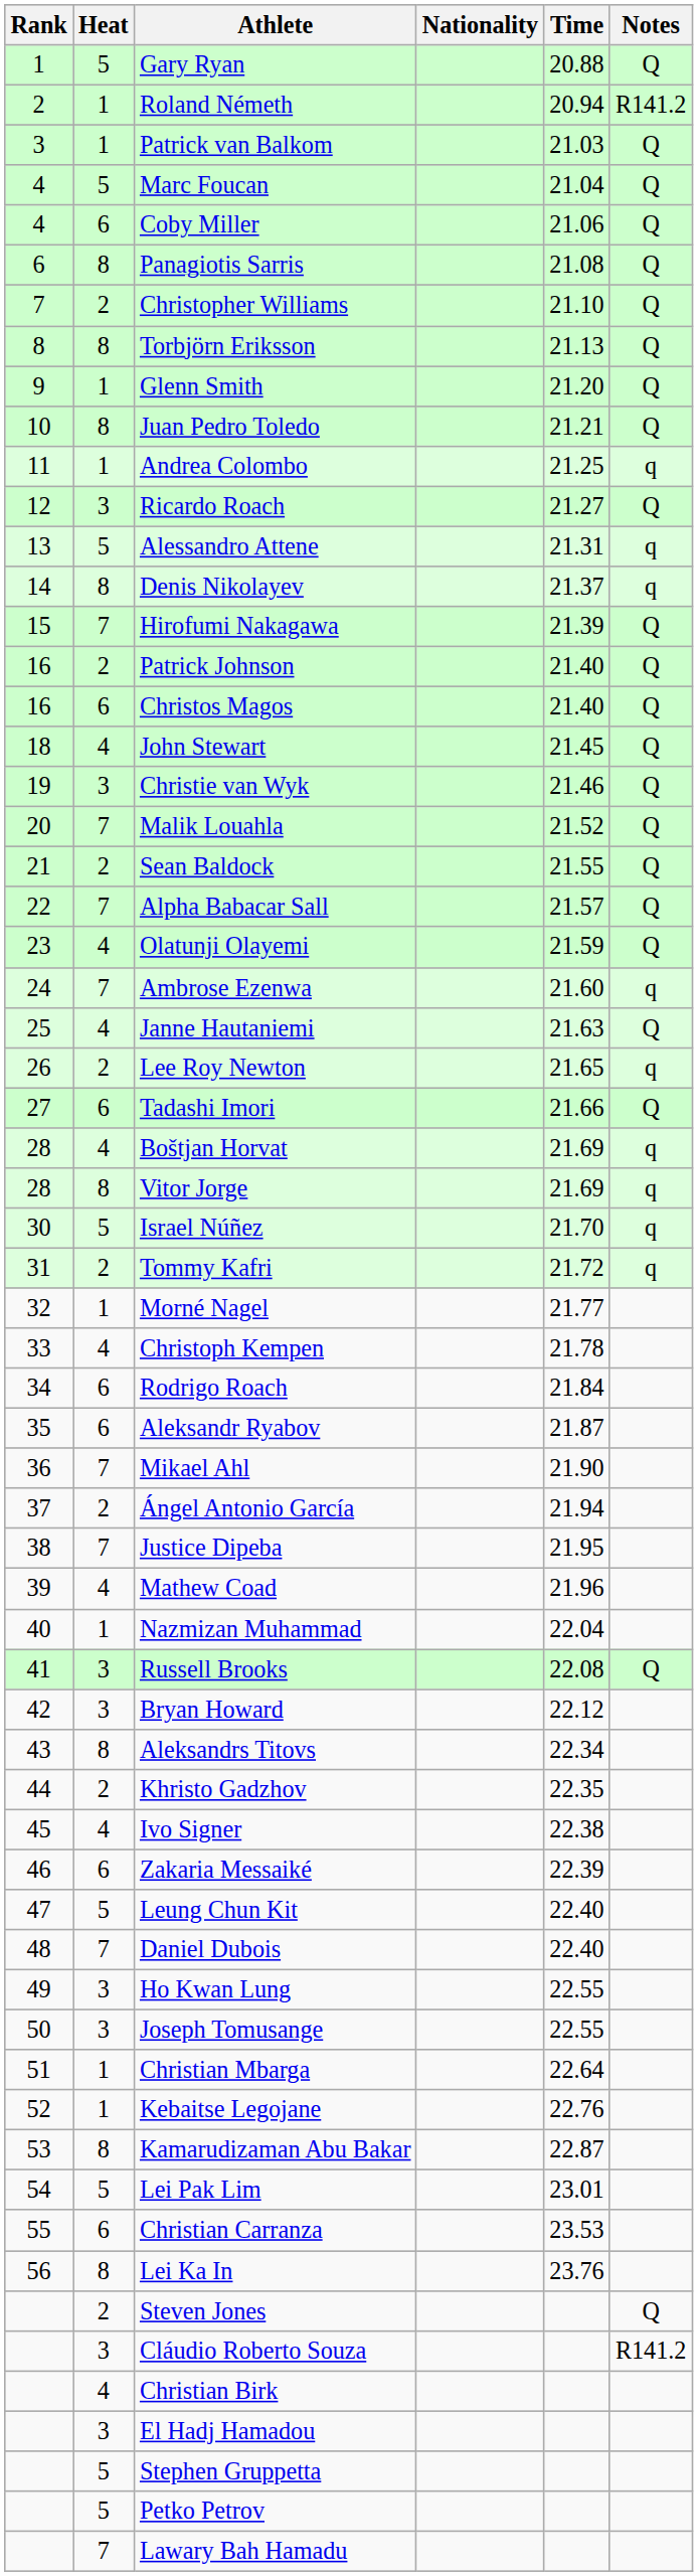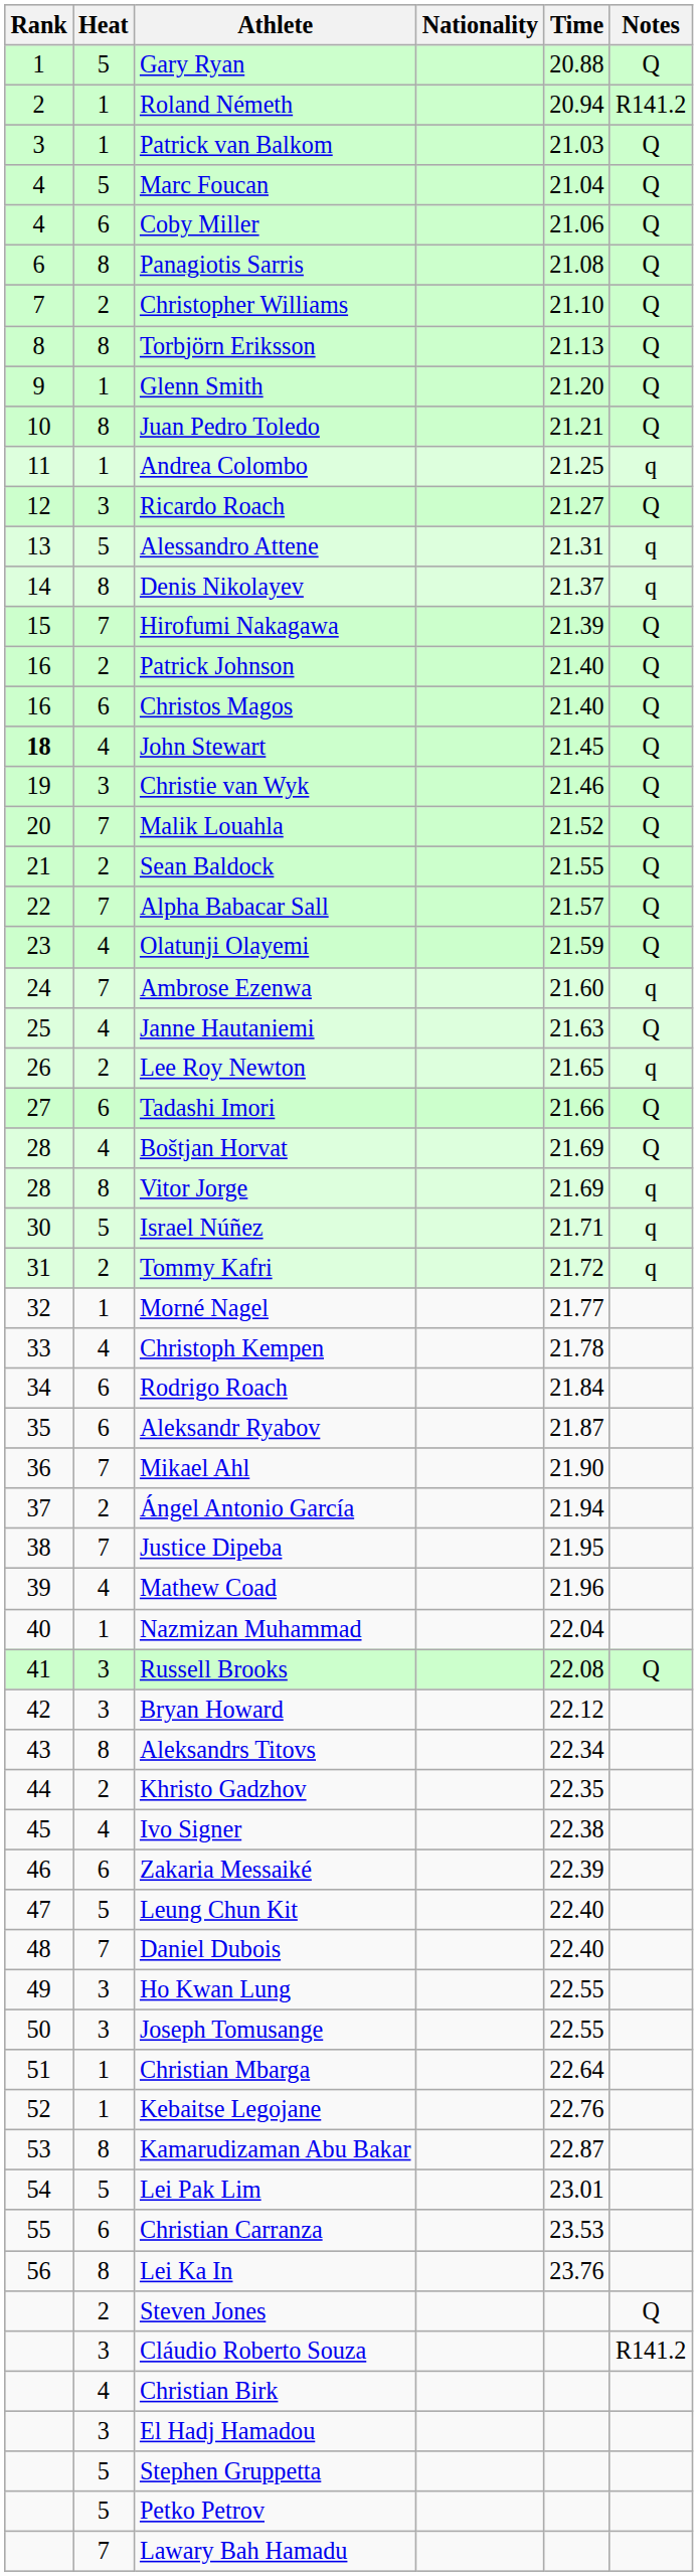John Stewart | Rank: normal -> bold
Boštjan Horvat | Notes: q -> Q
Israel Núñez | Time: 21.70 -> 21.71
